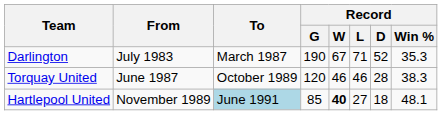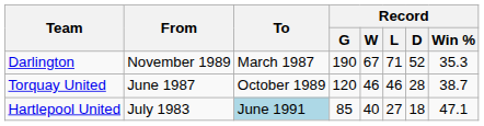Darlington | From: July 1983 -> November 1989
Torquay United | Record / Win %: 38.3 -> 38.7
Hartlepool United | From: November 1989 -> July 1983
Hartlepool United | Record / W: bold -> normal
Hartlepool United | Record / Win %: 48.1 -> 47.1
